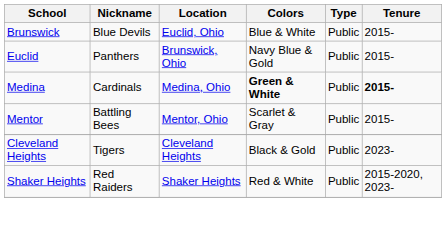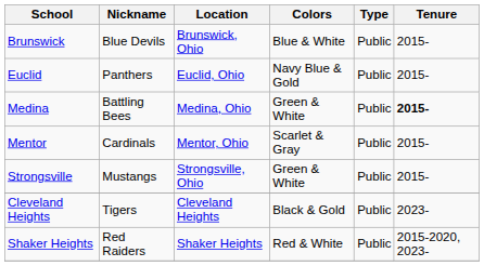Brunswick | Location: Euclid, Ohio -> Brunswick, Ohio
Euclid | Location: Brunswick, Ohio -> Euclid, Ohio
Medina | Nickname: Cardinals -> Battling Bees
Medina | Colors: bold -> normal
Mentor | Nickname: Battling Bees -> Cardinals
+ row: Strongsville | Mustangs | Strongsville, Ohio | Green & White | Public | 2015-
